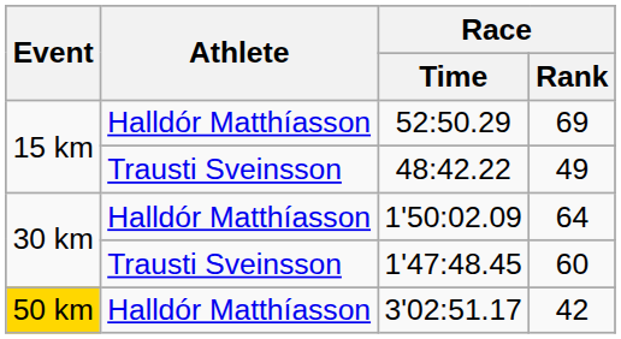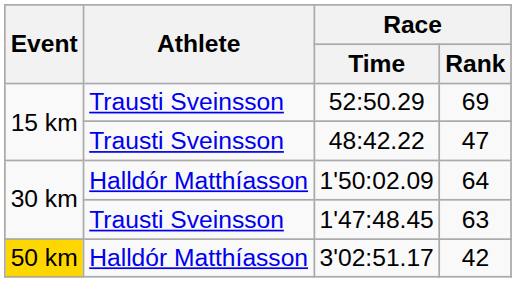52:50.29 | Athlete: Halldór Matthíasson -> Trausti Sveinsson
48:42.22 | Race / Rank: 49 -> 47
1'47:48.45 | Race / Rank: 60 -> 63
